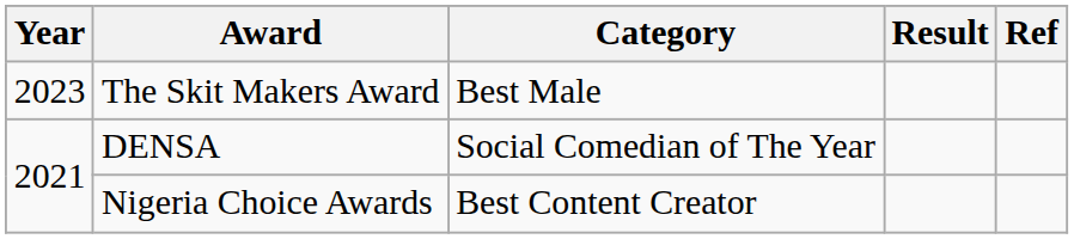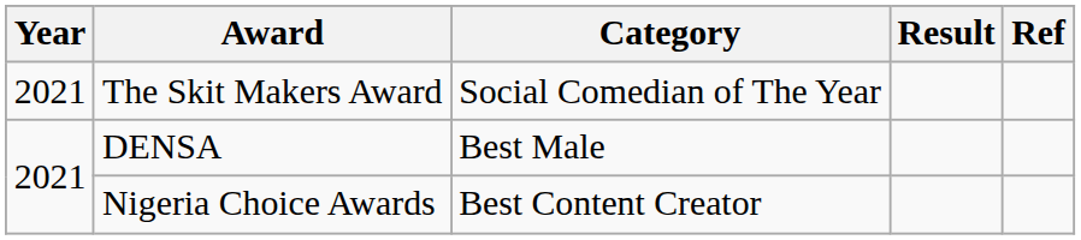The Skit Makers Award | Year: 2023 -> 2021
The Skit Makers Award | Category: Best Male -> Social Comedian of The Year
DENSA | Category: Social Comedian of The Year -> Best Male
